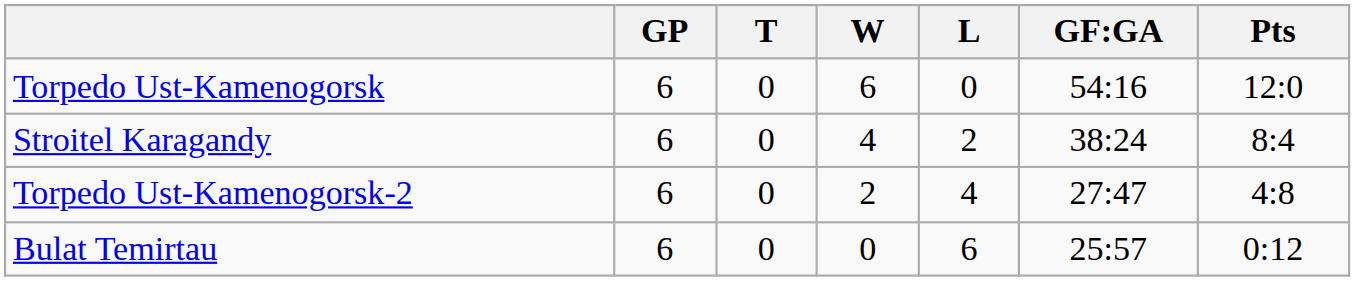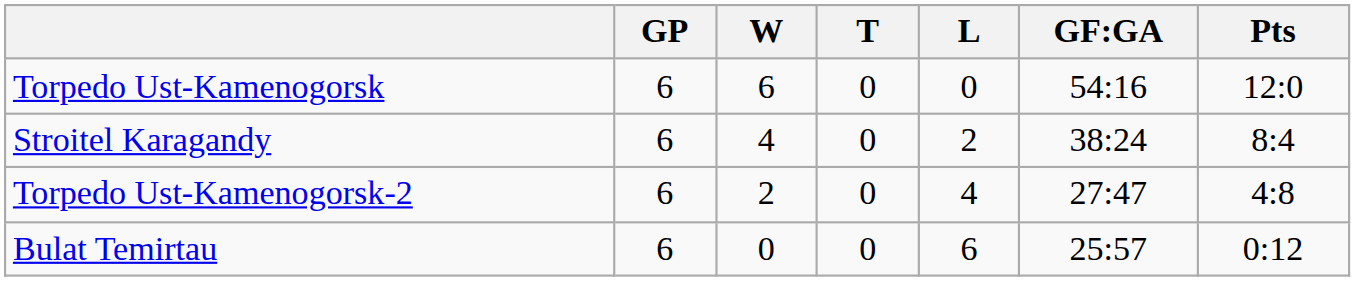columns swapped: W <-> T
